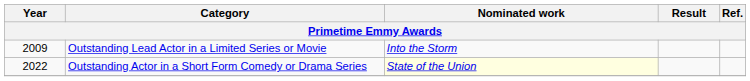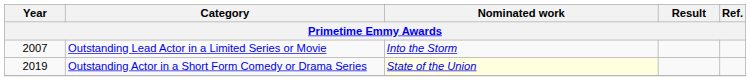Outstanding Lead Actor in a Limited Series or Movie | Year: 2009 -> 2007
Outstanding Actor in a Short Form Comedy or Drama Series | Year: 2022 -> 2019
